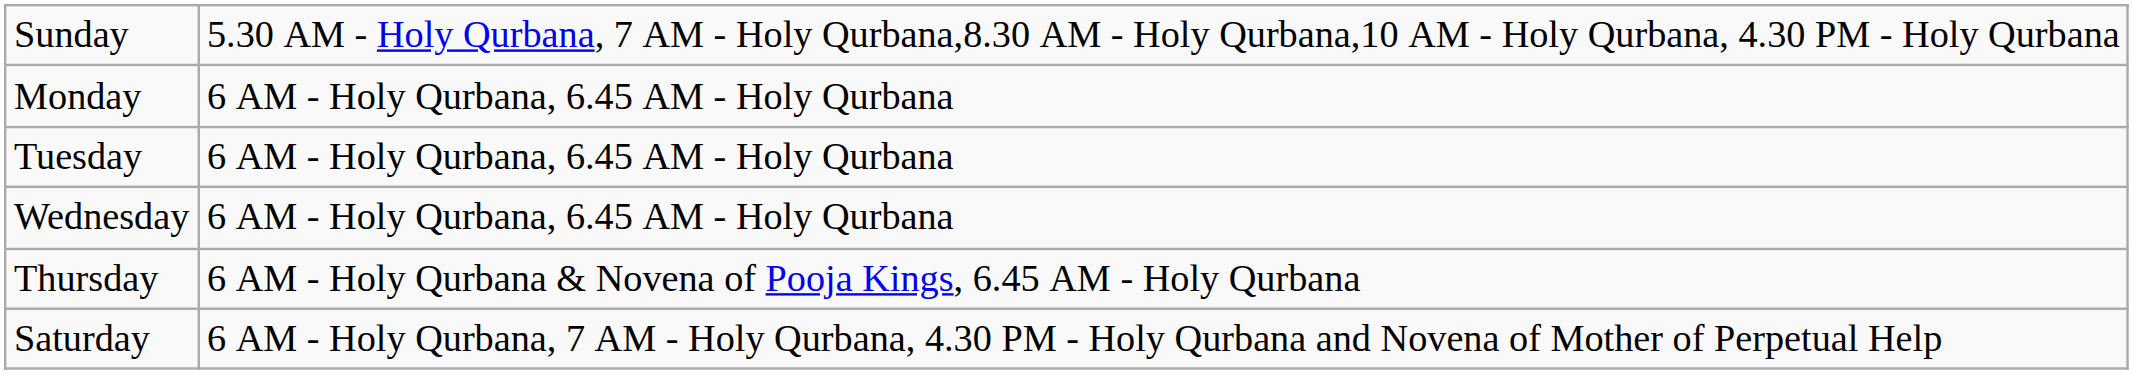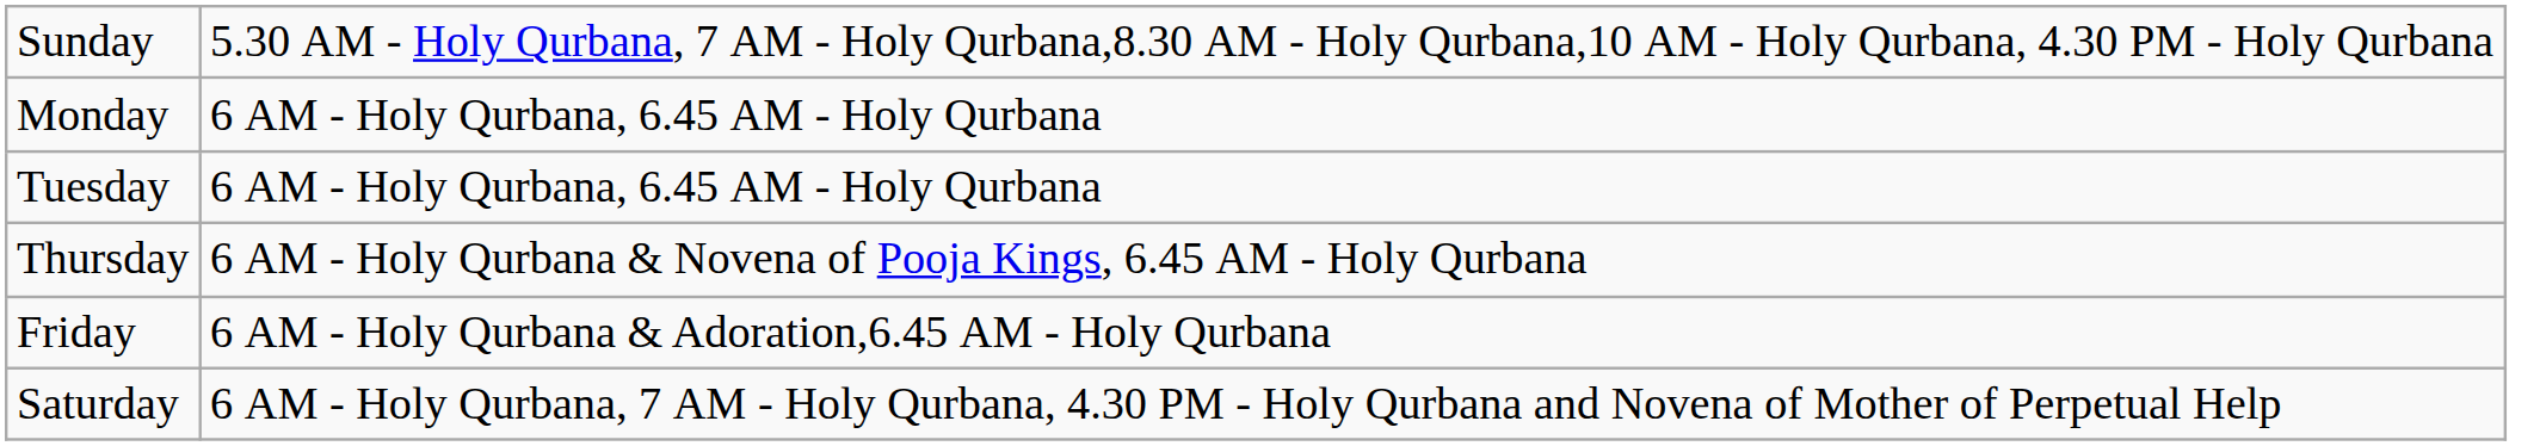- row: Wednesday | 6 AM - Holy Qurbana, 6.45 AM - Holy Qurbana
+ row: Friday | 6 AM - Holy Qurbana & Adoration,6.45 AM - Holy Qurbana
